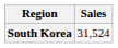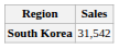South Korea | Sales: 31,524 -> 31,542
